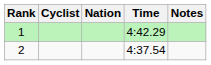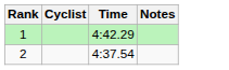- column: Nation
